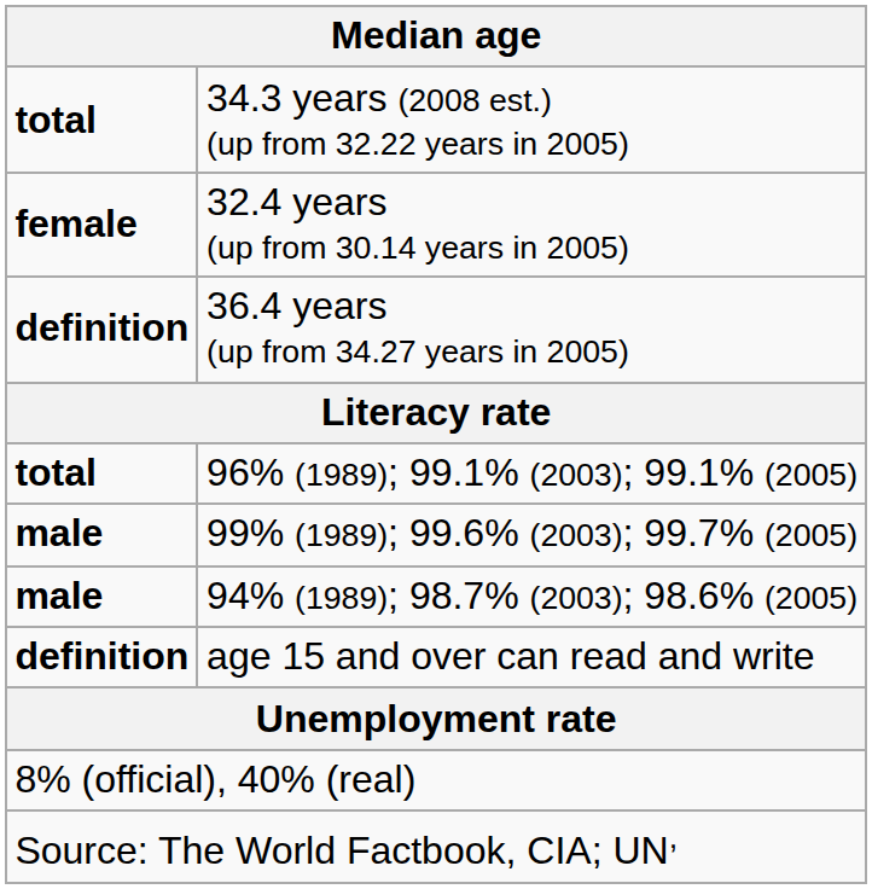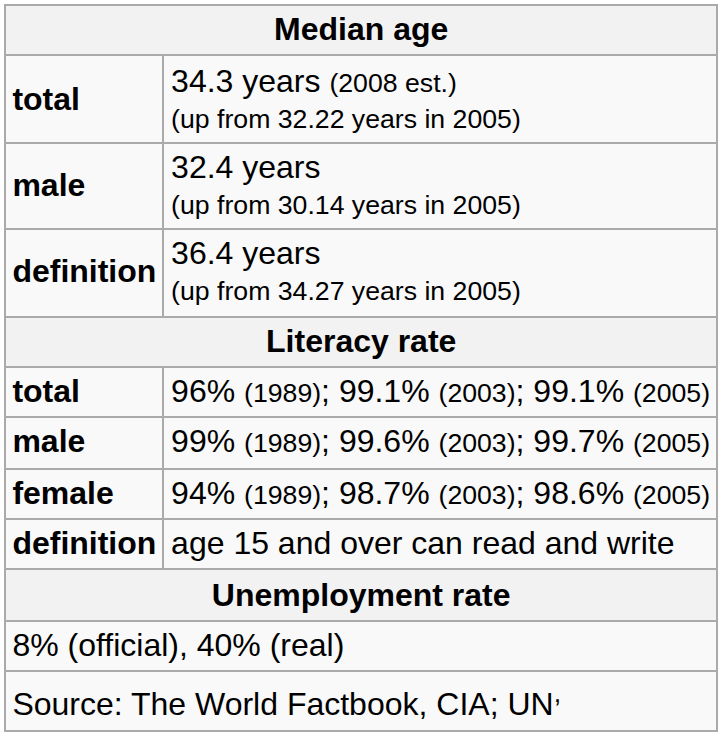32.4 years (up from 30.14 years in 2005) | column 1: female -> male
94% (1989); 98.7% (2003); 98.6% (2005) | column 1: male -> female
